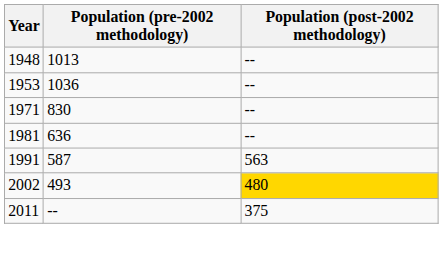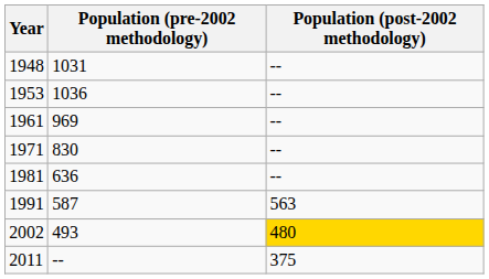1948 | Population (pre-2002 methodology): 1013 -> 1031
+ row: 1961 | 969 | --
